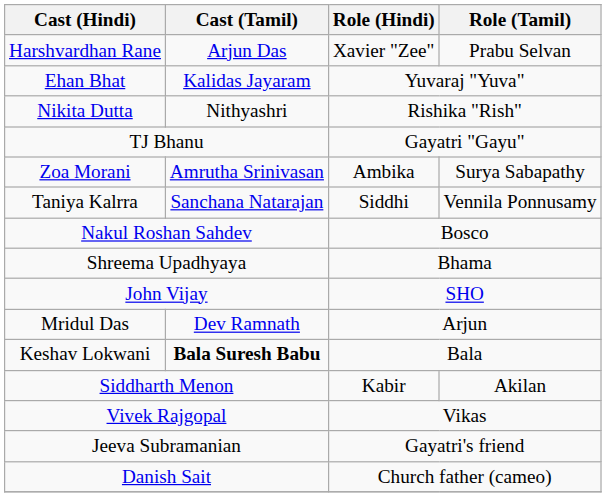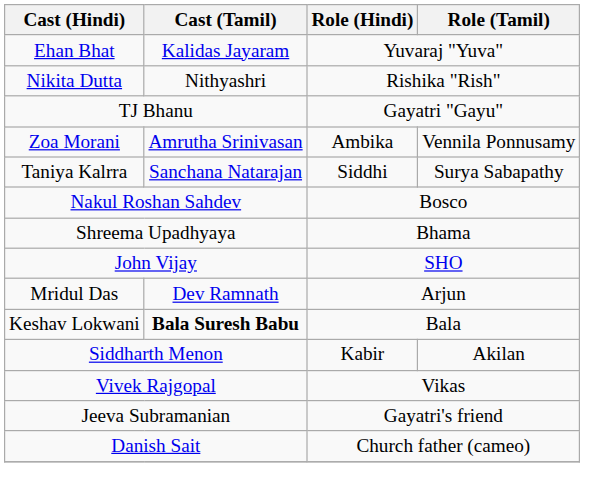- row: Harshvardhan Rane | Arjun Das | Xavier "Zee" | Prabu Selvan
Zoa Morani | Role (Tamil): Surya Sabapathy -> Vennila Ponnusamy
Taniya Kalrra | Role (Tamil): Vennila Ponnusamy -> Surya Sabapathy
